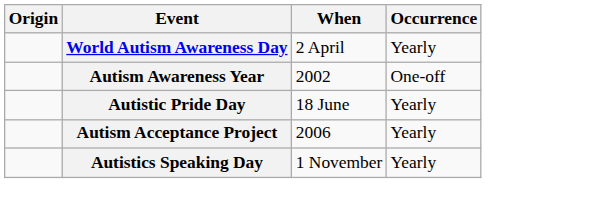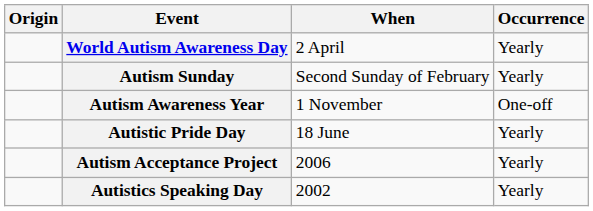+ row: Autism Sunday | Second Sunday of February | Yearly
Autism Awareness Year | When: 2002 -> 1 November
Autistics Speaking Day | When: 1 November -> 2002
